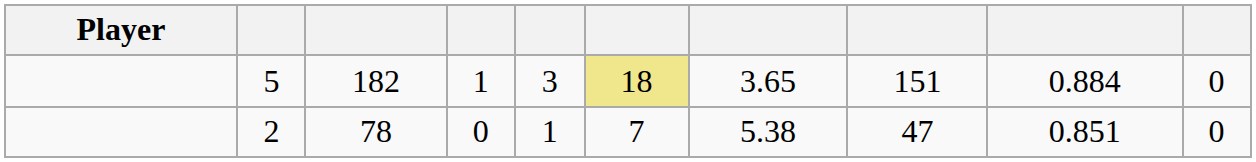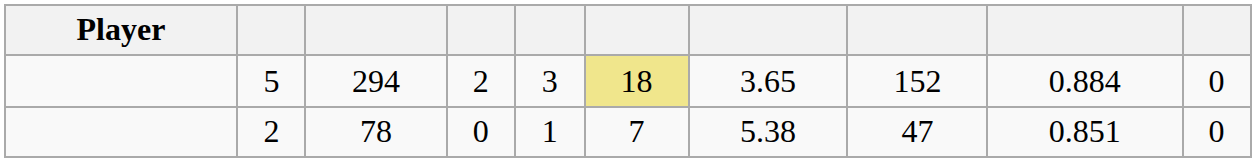5 | column 3: 182 -> 294
5 | column 4: 1 -> 2
5 | column 8: 151 -> 152
